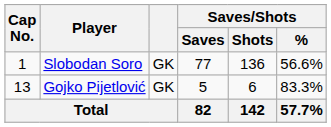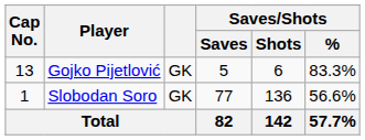rows swapped: Slobodan Soro <-> Gojko Pijetlović
